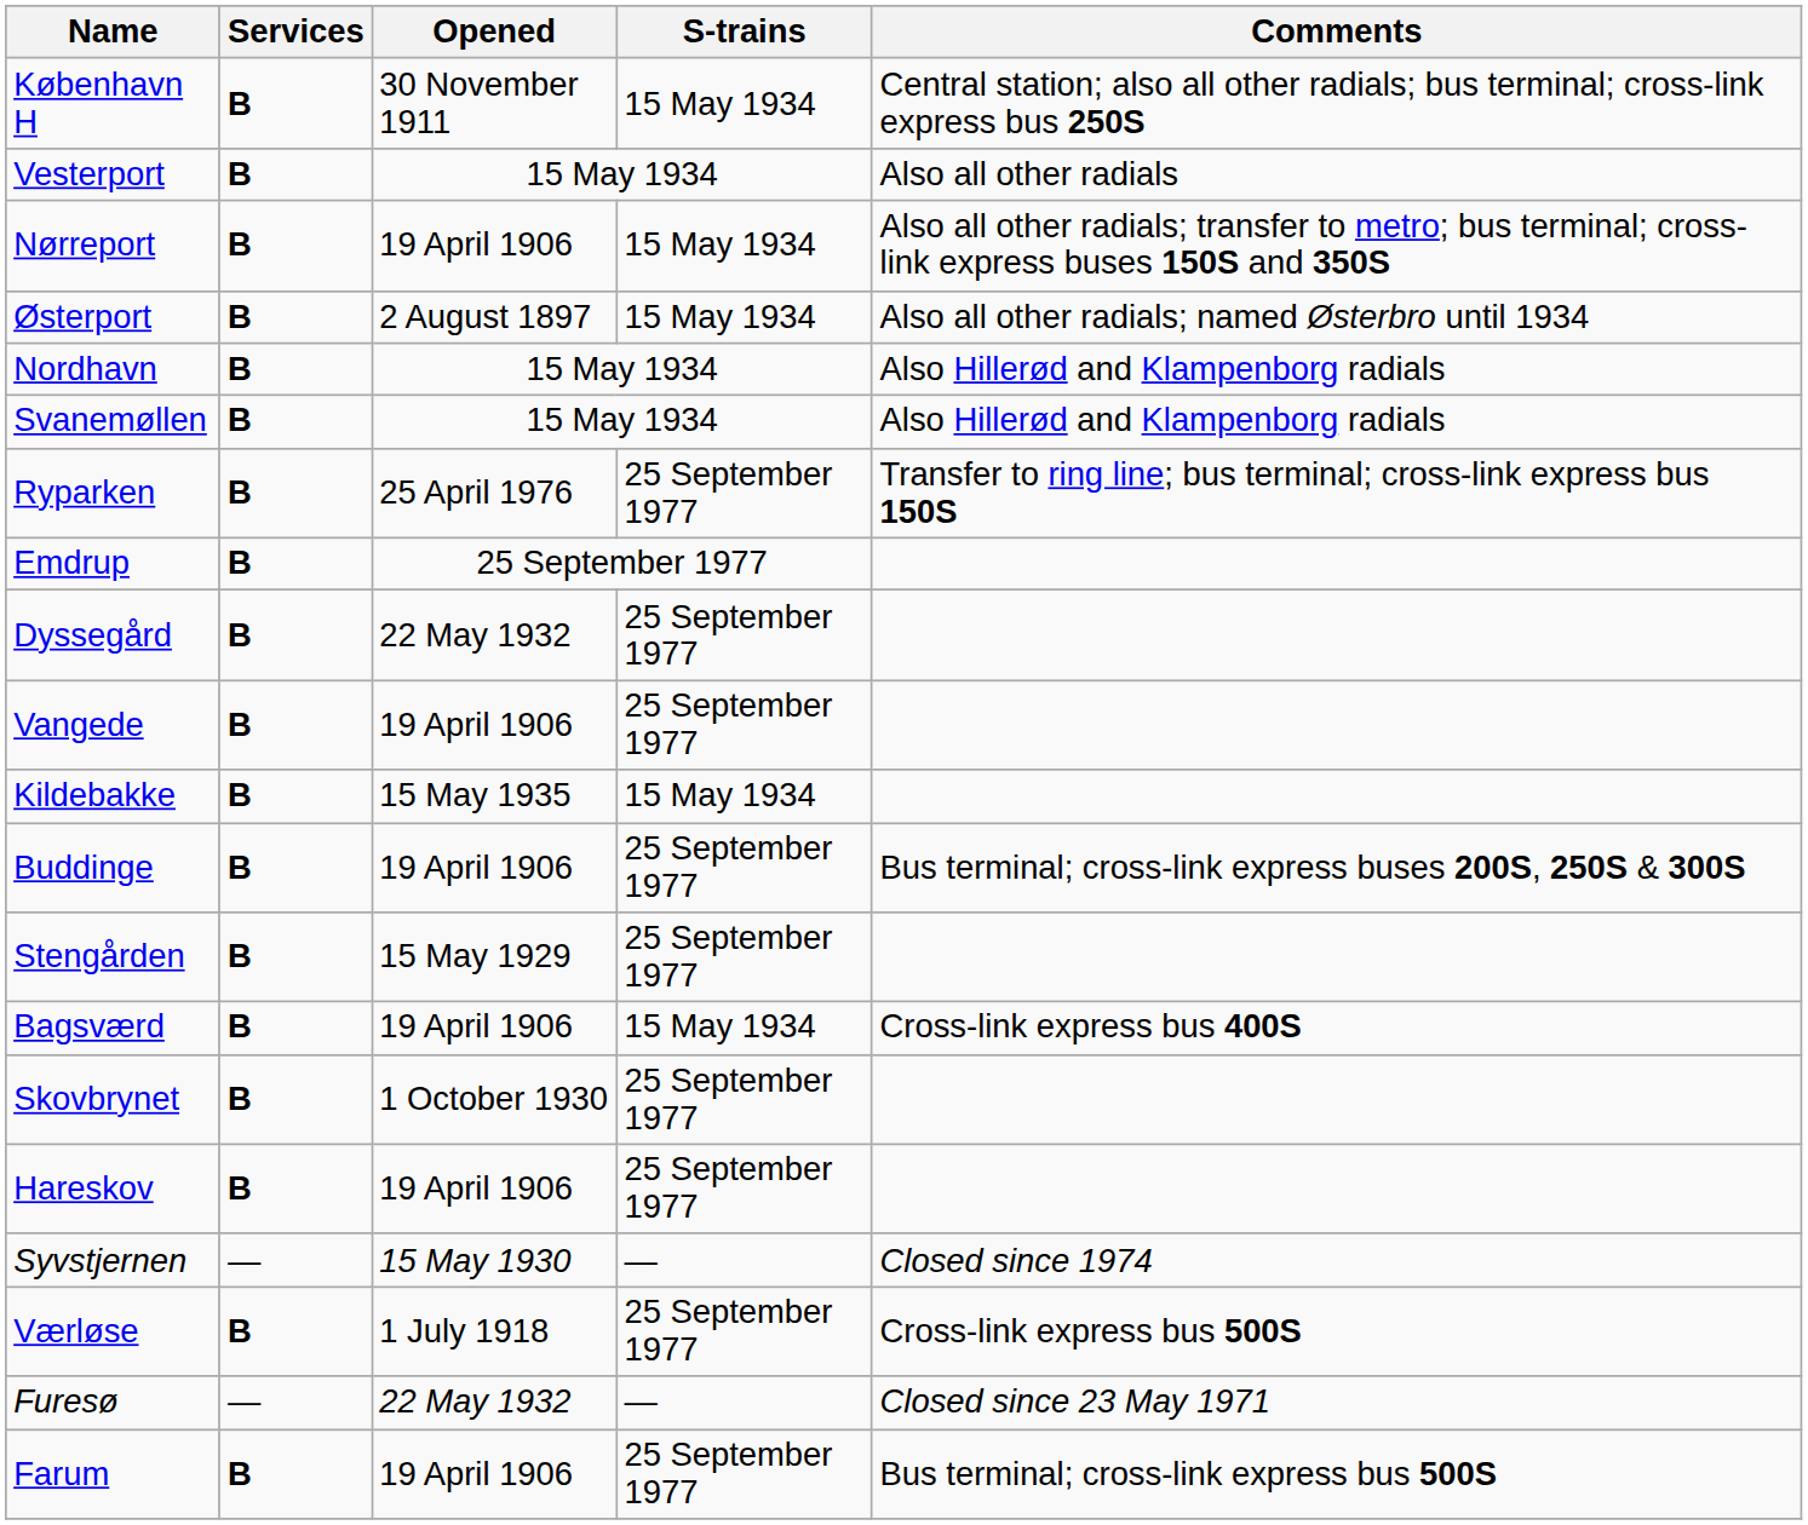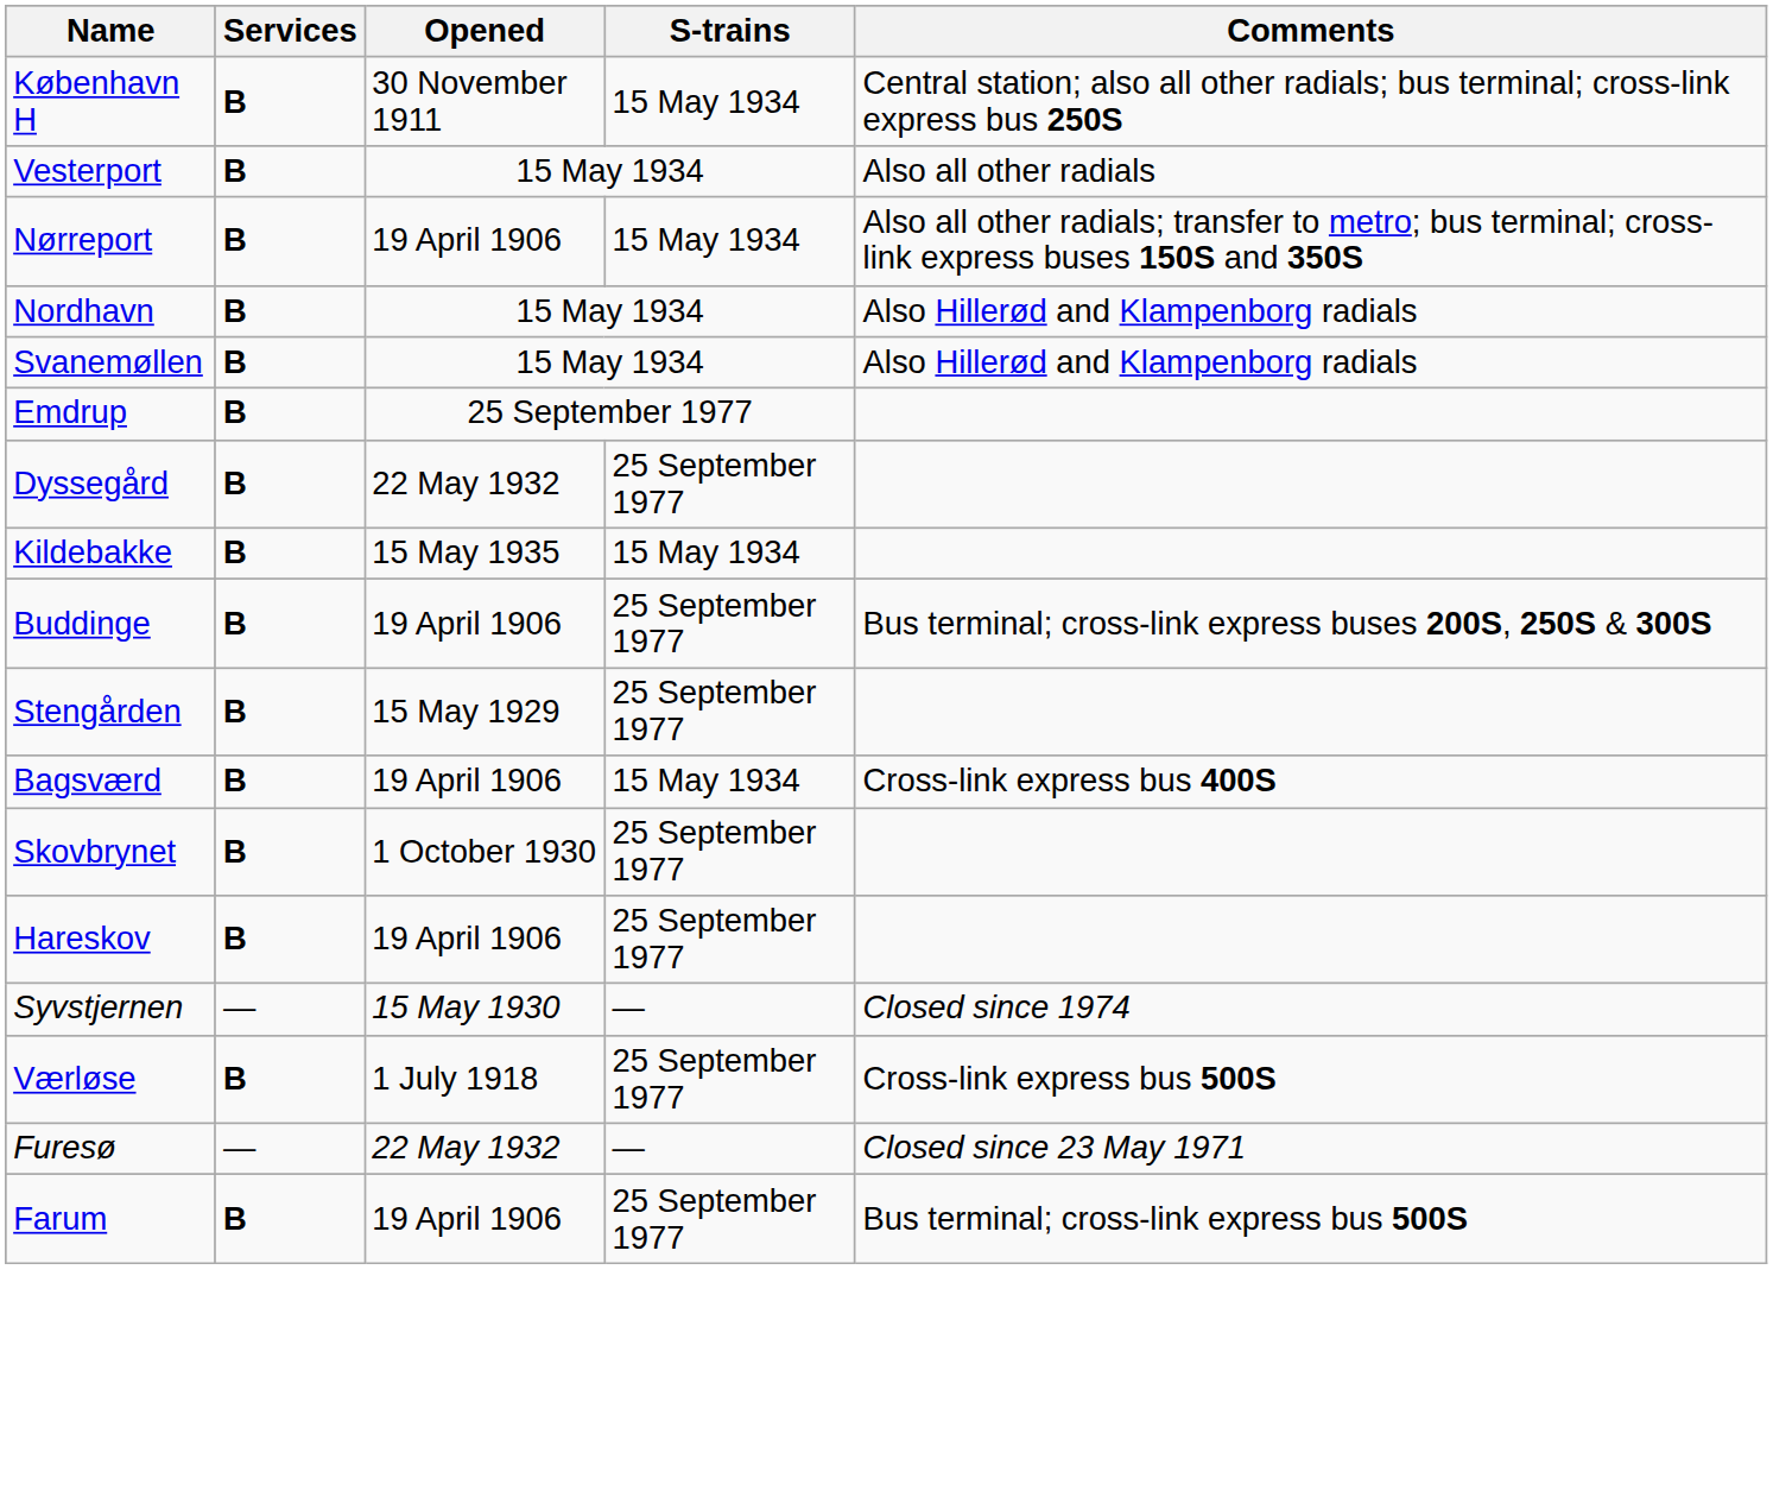- row: Østerport | B | 2 August 1897 | 15 May 1934 | Also all other radials; named Østerbro until 1934
- row: Ryparken | B | 25 April 1976 | 25 September 1977 | Transfer to ring line; bus terminal; cross-link express bus 150S
- row: Vangede | B | 19 April 1906 | 25 September 1977
